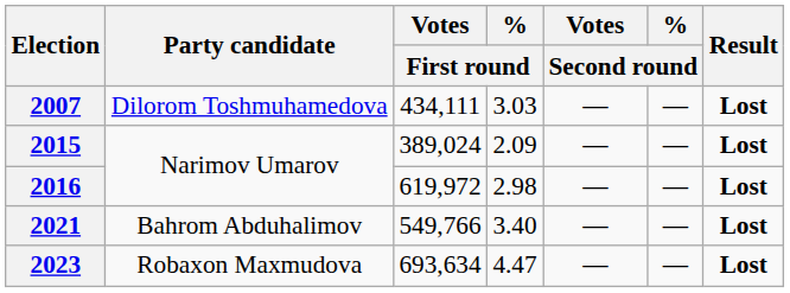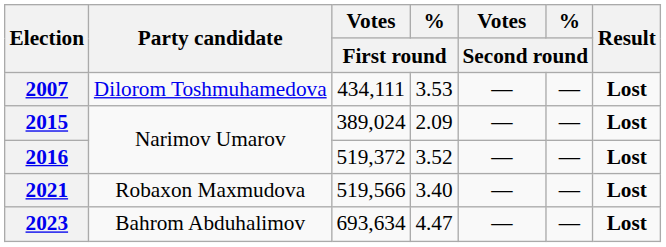2007 | % / First round: 3.03 -> 3.53
2016 | Votes / First round: 619,972 -> 519,372
2016 | % / First round: 2.98 -> 3.52
2021 | Party candidate: Bahrom Abduhalimov -> Robaxon Maxmudova
2021 | Votes / First round: 549,766 -> 519,566
2023 | Party candidate: Robaxon Maxmudova -> Bahrom Abduhalimov
